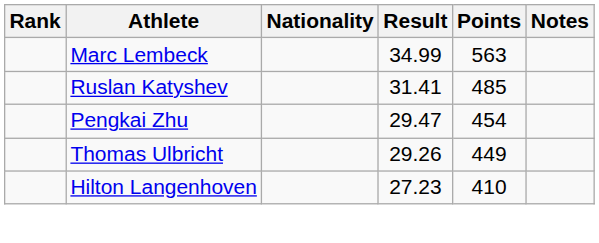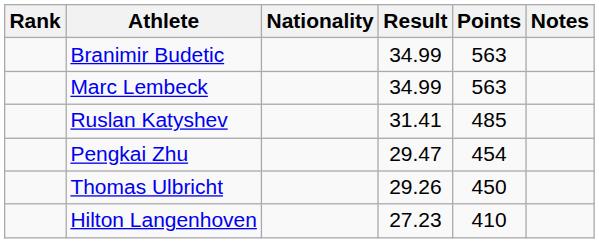+ row: Branimir Budetic | 34.99 | 563
Thomas Ulbricht | Points: 449 -> 450
